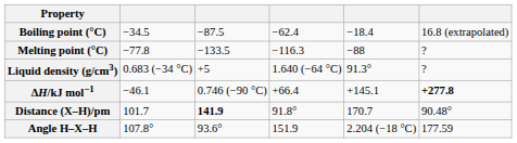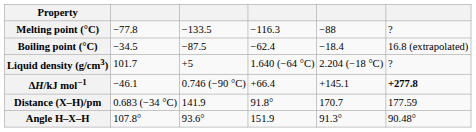rows swapped: Melting point (°C) <-> Boiling point (°C)
Liquid density (g/cm3) | column 2: 0.683 (−34 °C) -> 101.7
Liquid density (g/cm3) | column 5: 91.3° -> 2.204 (−18 °C)
Distance (X–H)/pm | column 2: 101.7 -> 0.683 (−34 °C)
Distance (X–H)/pm | column 3: bold -> normal
Distance (X–H)/pm | column 6: 90.48° -> 177.59
Angle H–X–H | column 5: 2.204 (−18 °C) -> 91.3°
Angle H–X–H | column 6: 177.59 -> 90.48°
